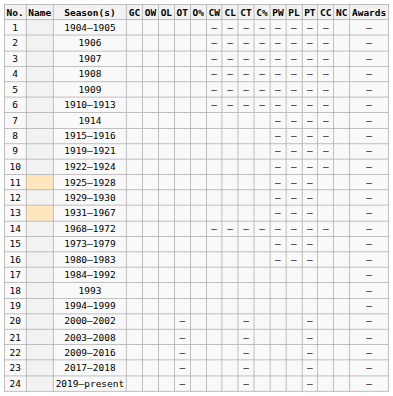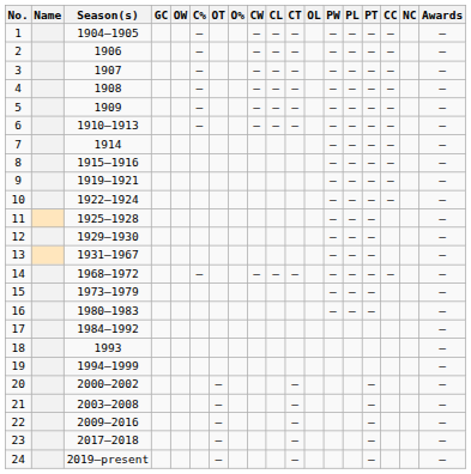columns swapped: OL <-> C%
